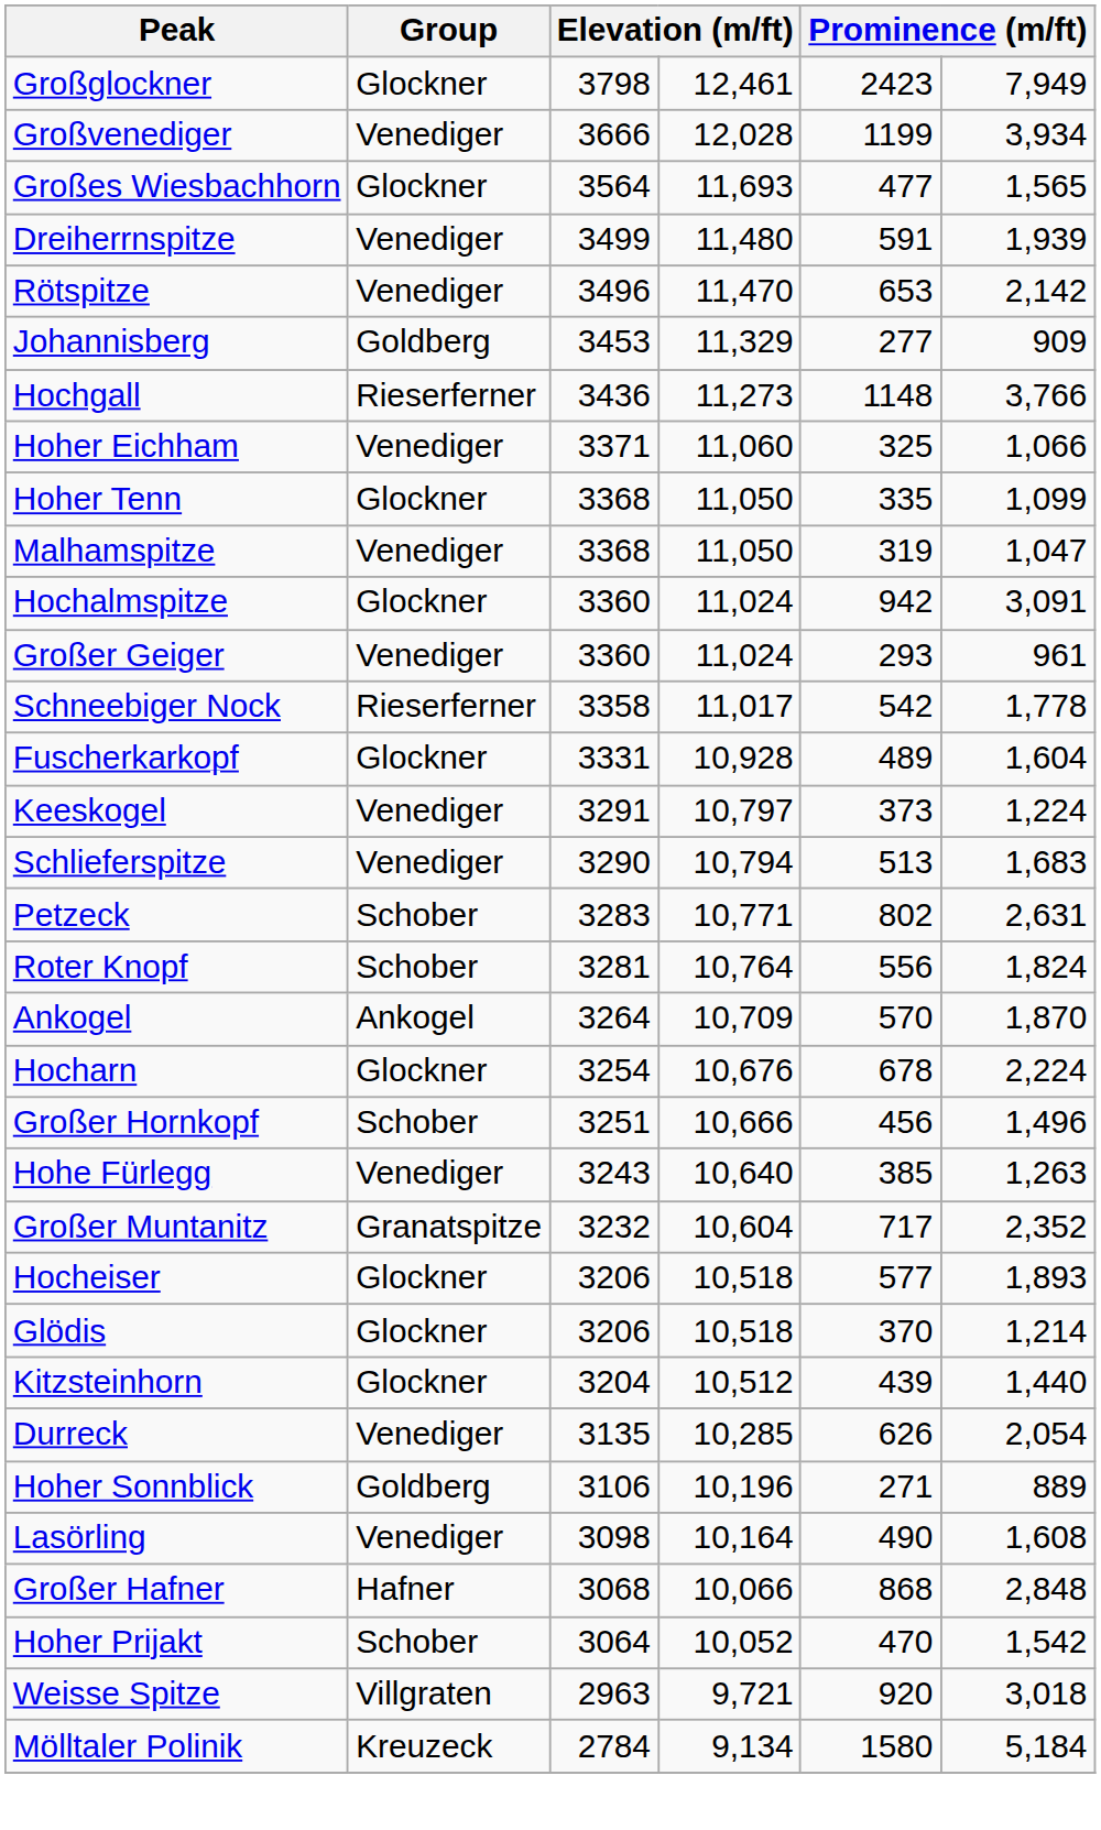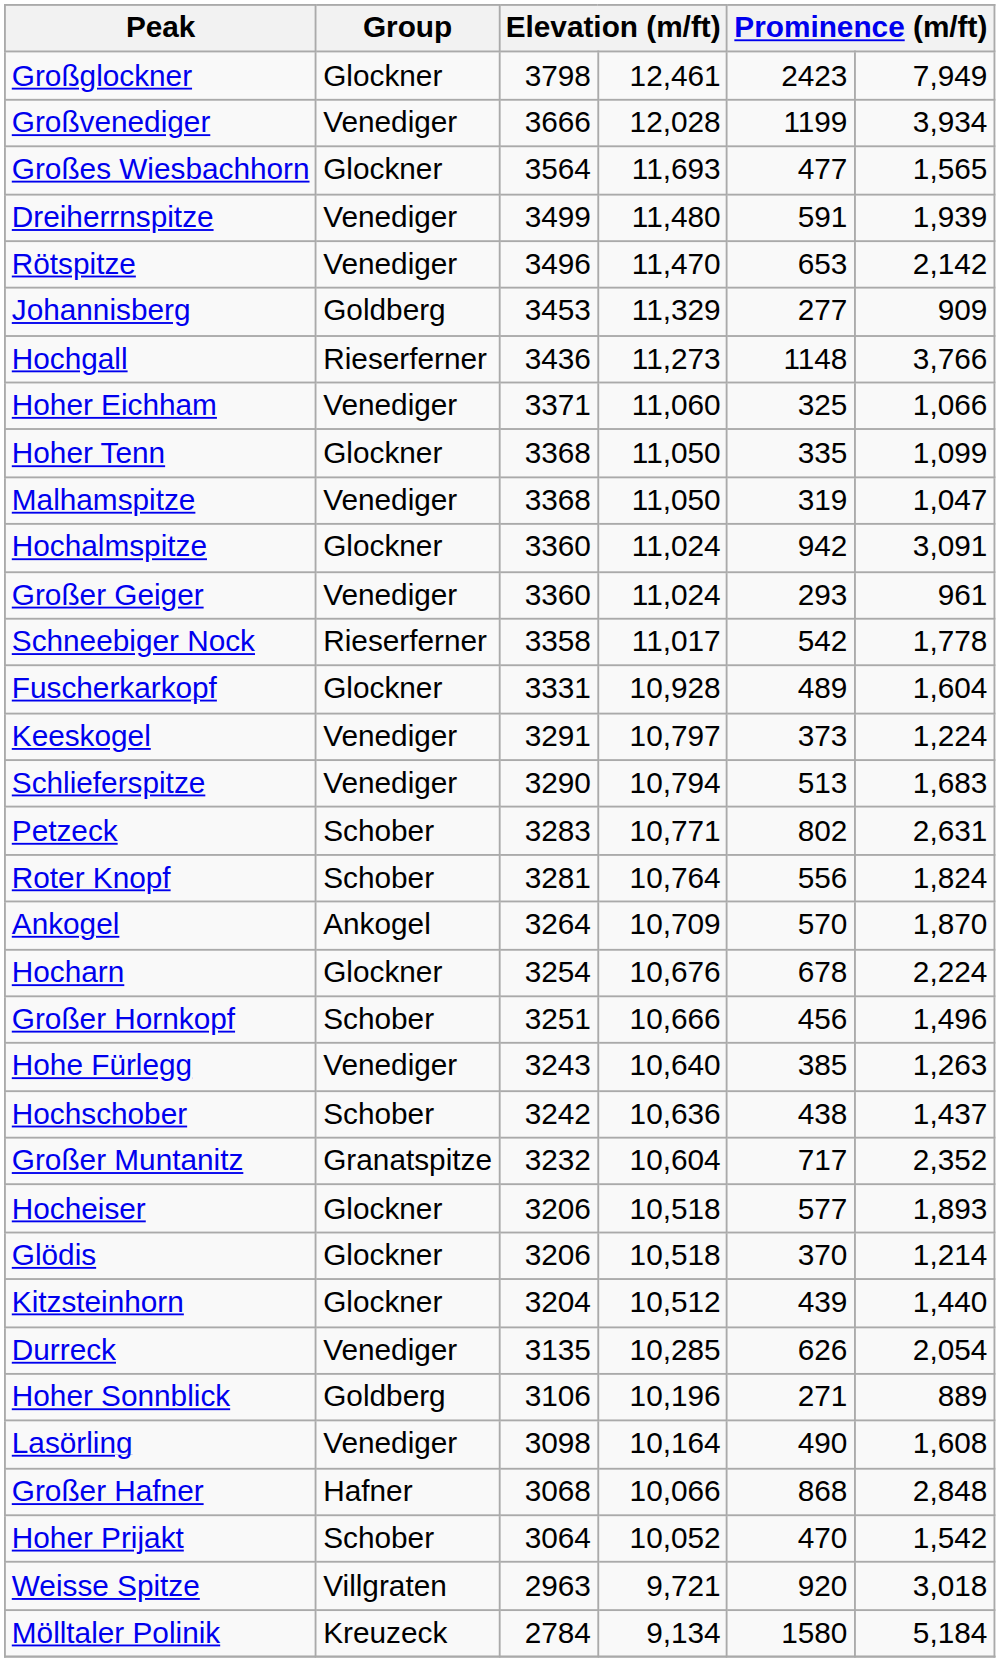+ row: Hochschober | Schober | 3242 | 10,636 | 438 | 1,437
